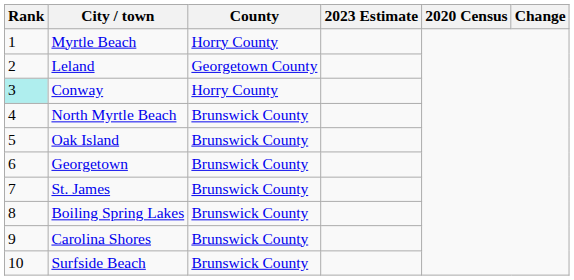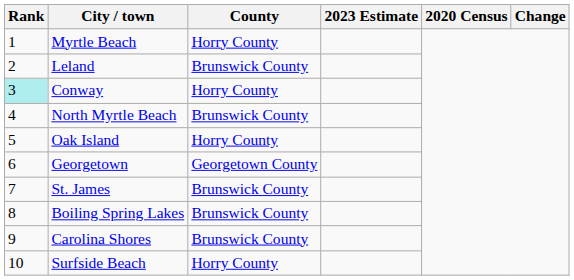Leland | County: Georgetown County -> Brunswick County
Oak Island | County: Brunswick County -> Horry County
Georgetown | County: Brunswick County -> Georgetown County
Surfside Beach | County: Brunswick County -> Horry County
